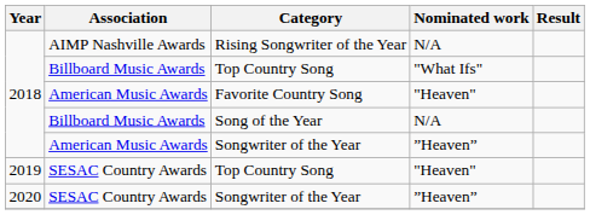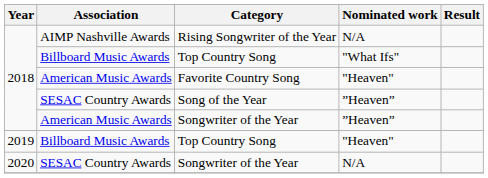Song of the Year | Association: Billboard Music Awards -> SESAC Country Awards
Song of the Year | Nominated work: N/A -> ”Heaven”
2019 / Top Country Song | Association: SESAC Country Awards -> Billboard Music Awards
2020 / Songwriter of the Year | Nominated work: ”Heaven” -> N/A
